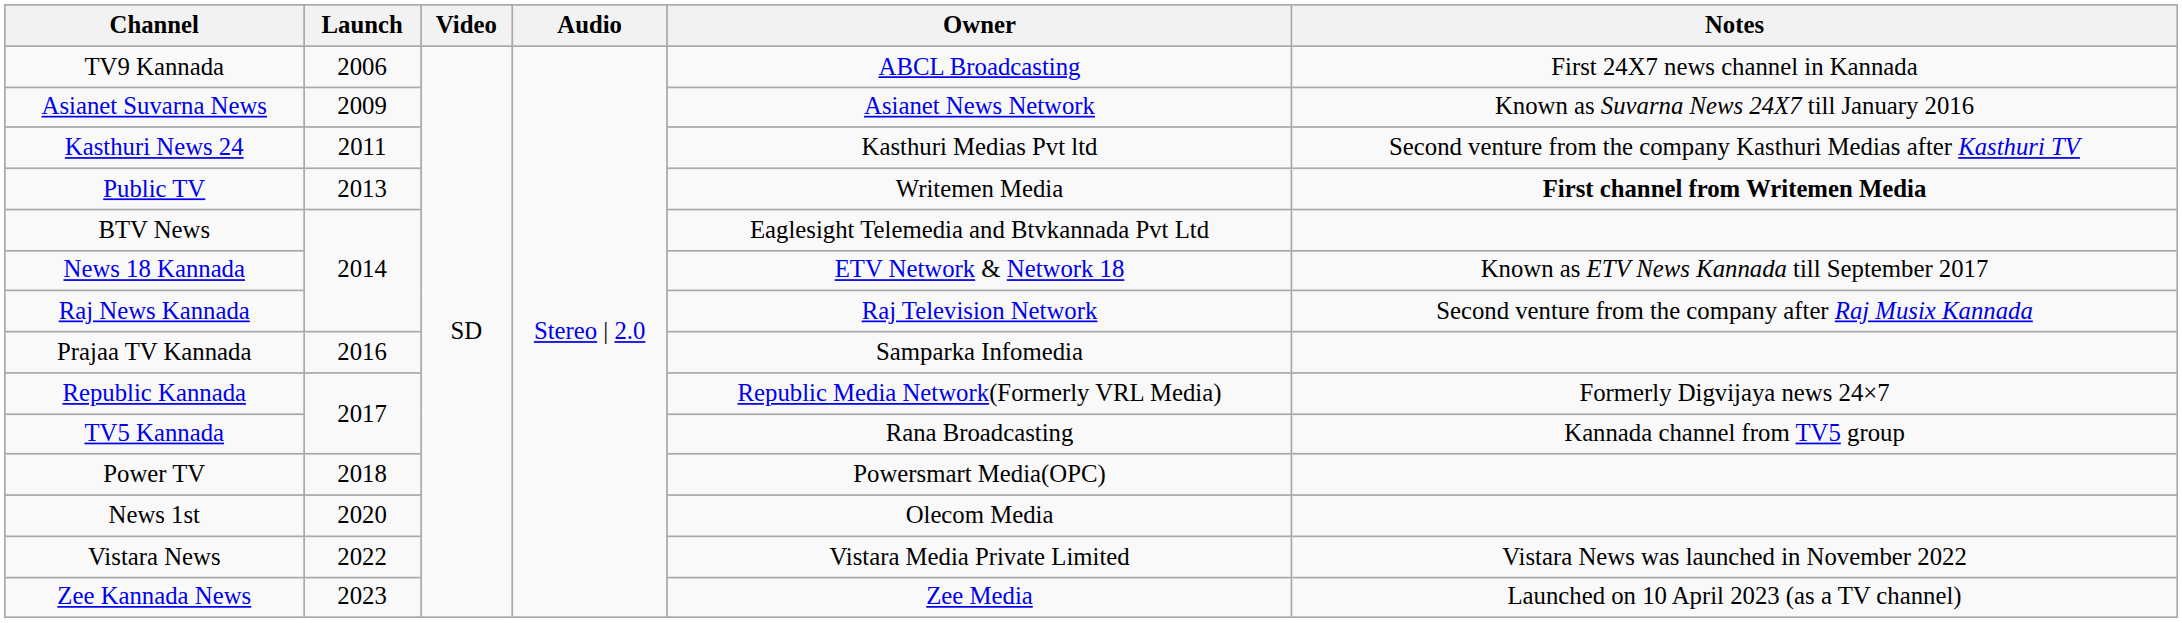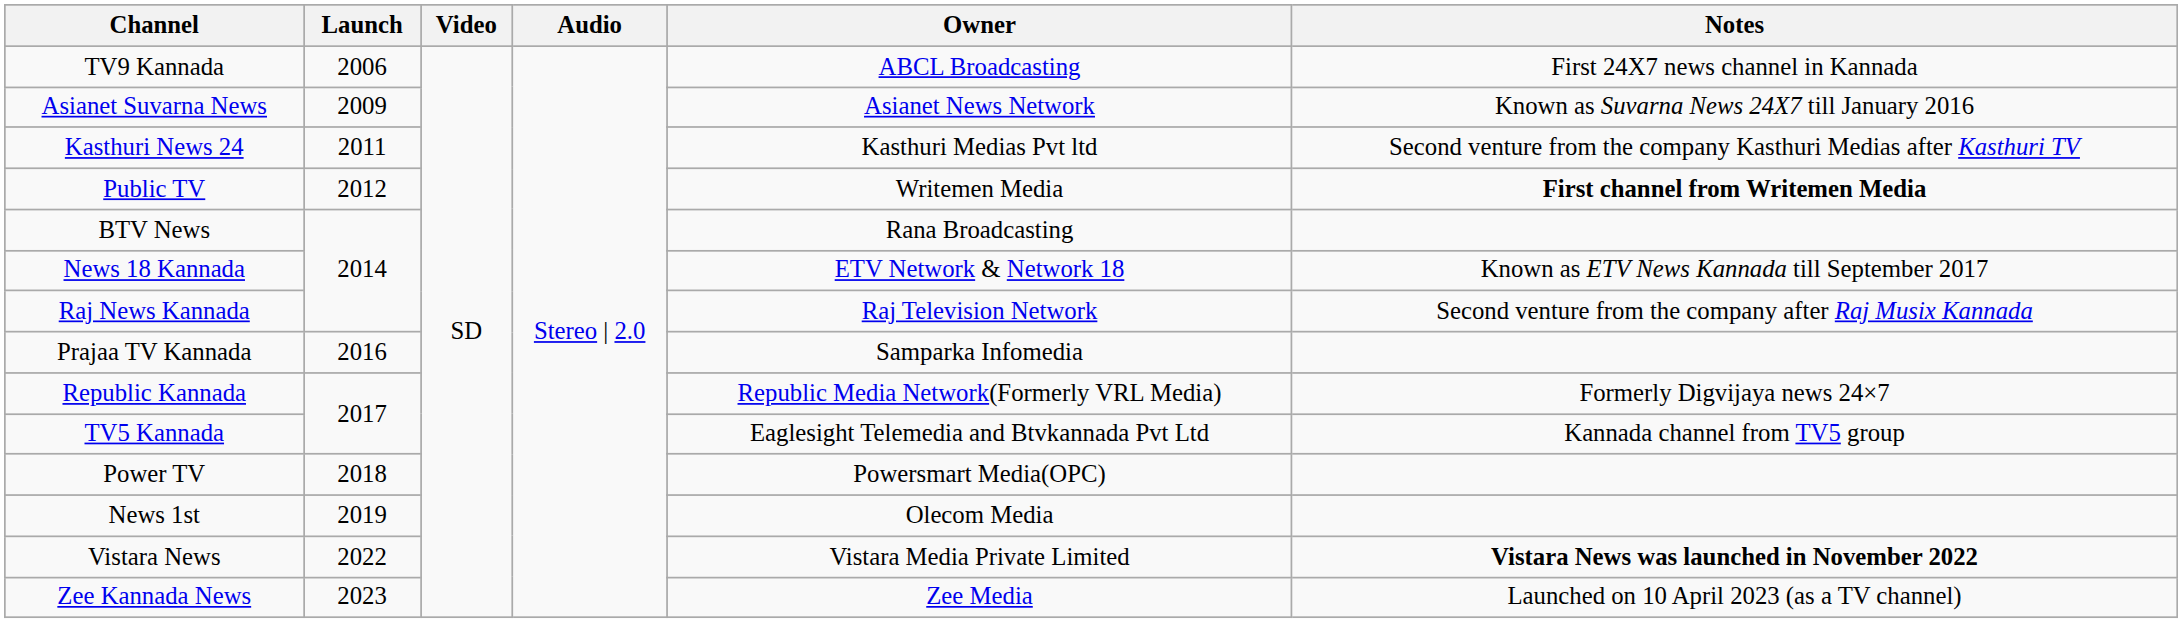Public TV | Launch: 2013 -> 2012
BTV News | Owner: Eaglesight Telemedia and Btvkannada Pvt Ltd -> Rana Broadcasting
TV5 Kannada | Owner: Rana Broadcasting -> Eaglesight Telemedia and Btvkannada Pvt Ltd
News 1st | Launch: 2020 -> 2019
Vistara News | Notes: normal -> bold
